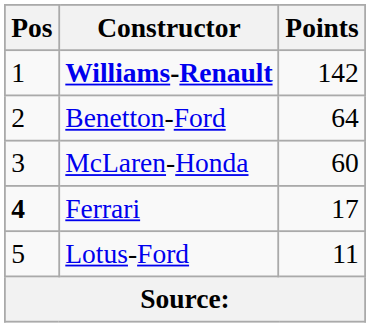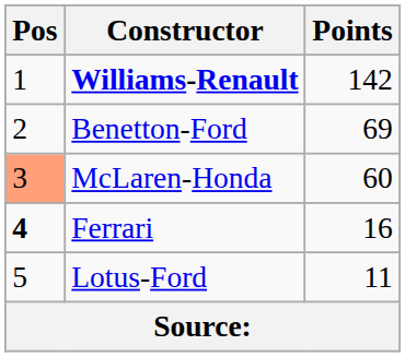Benetton-Ford | Points: 64 -> 69
McLaren-Honda | Pos: no background -> lightsalmon background
Ferrari | Points: 17 -> 16
